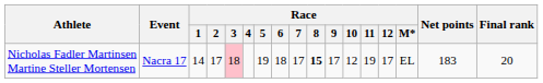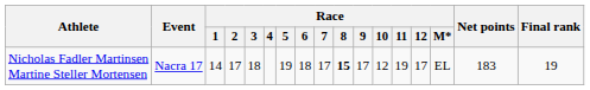Nicholas Fadler Martinsen Martine Steller Mortensen | Race / 3: pink background -> no background
Nicholas Fadler Martinsen Martine Steller Mortensen | Final rank: 20 -> 19
